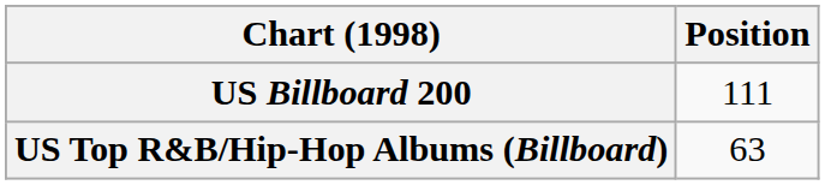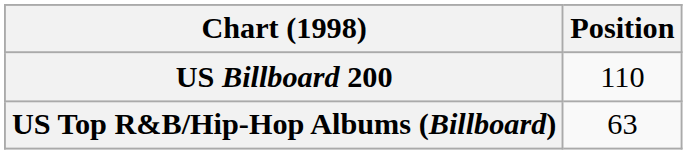US Billboard 200 | Position: 111 -> 110
